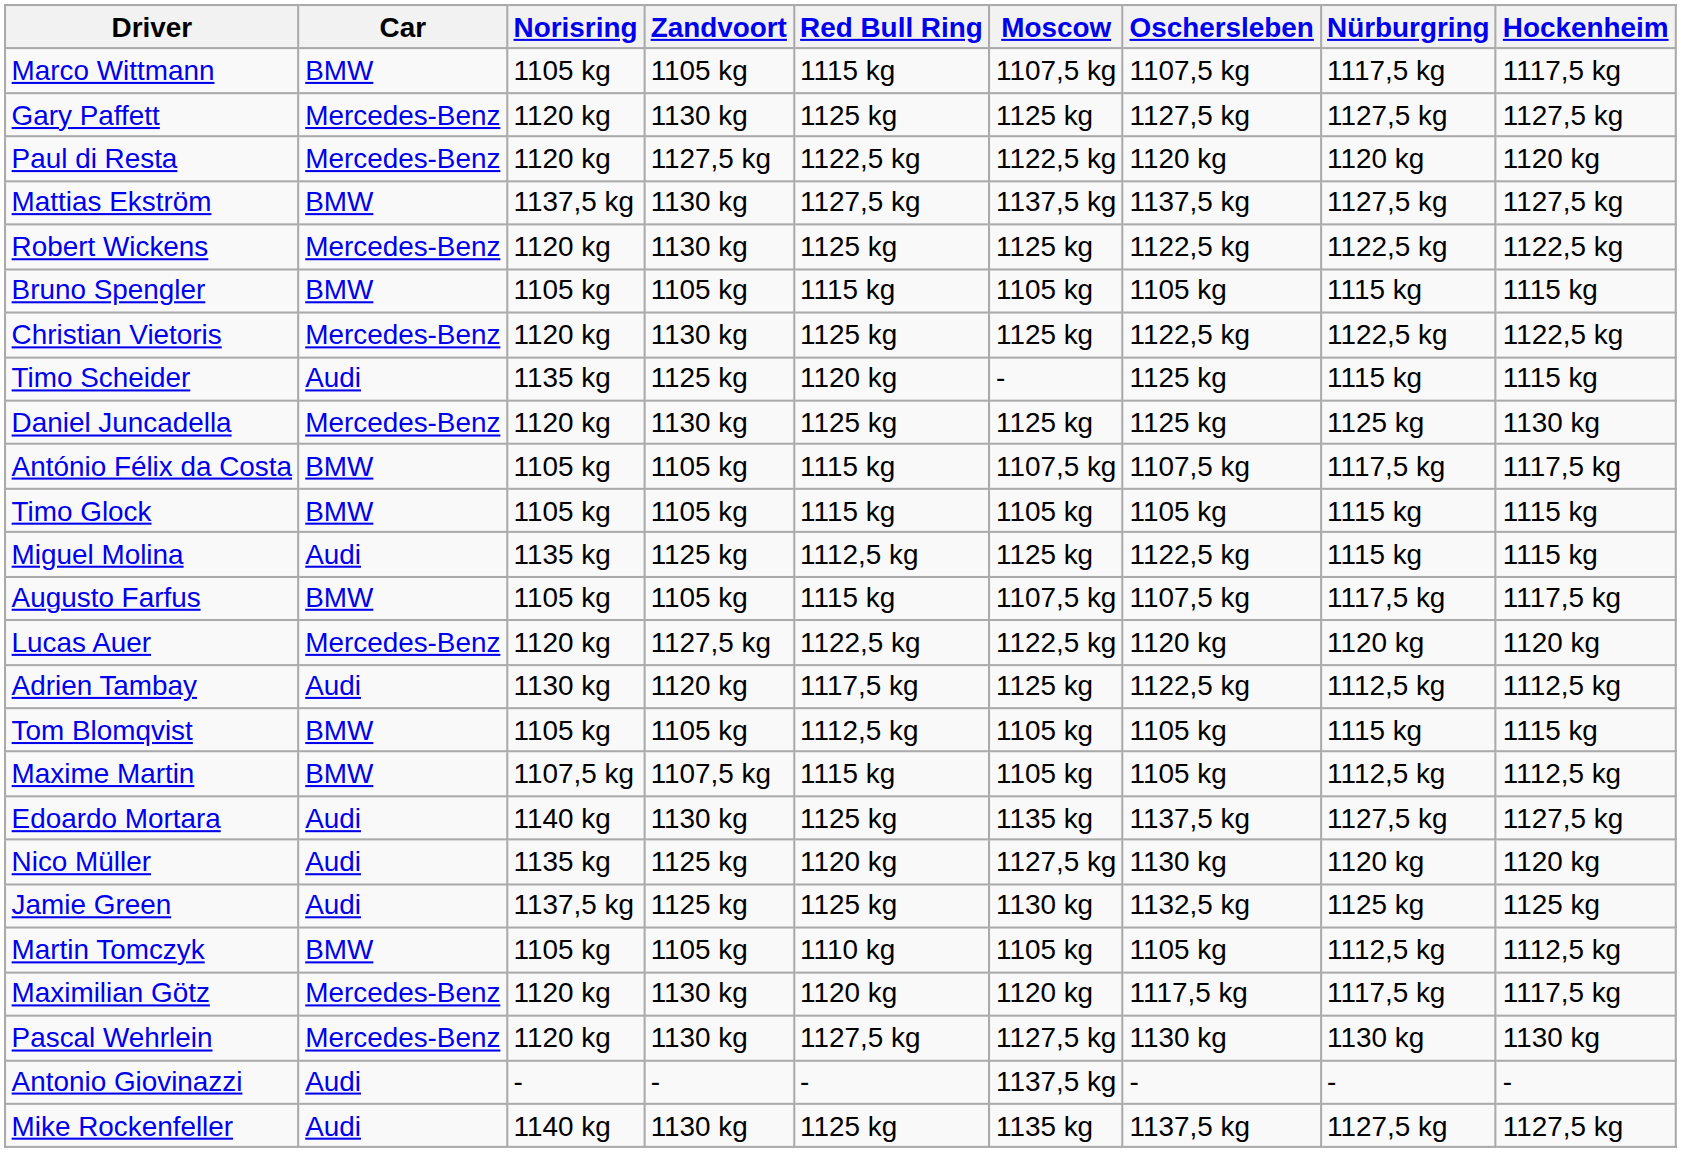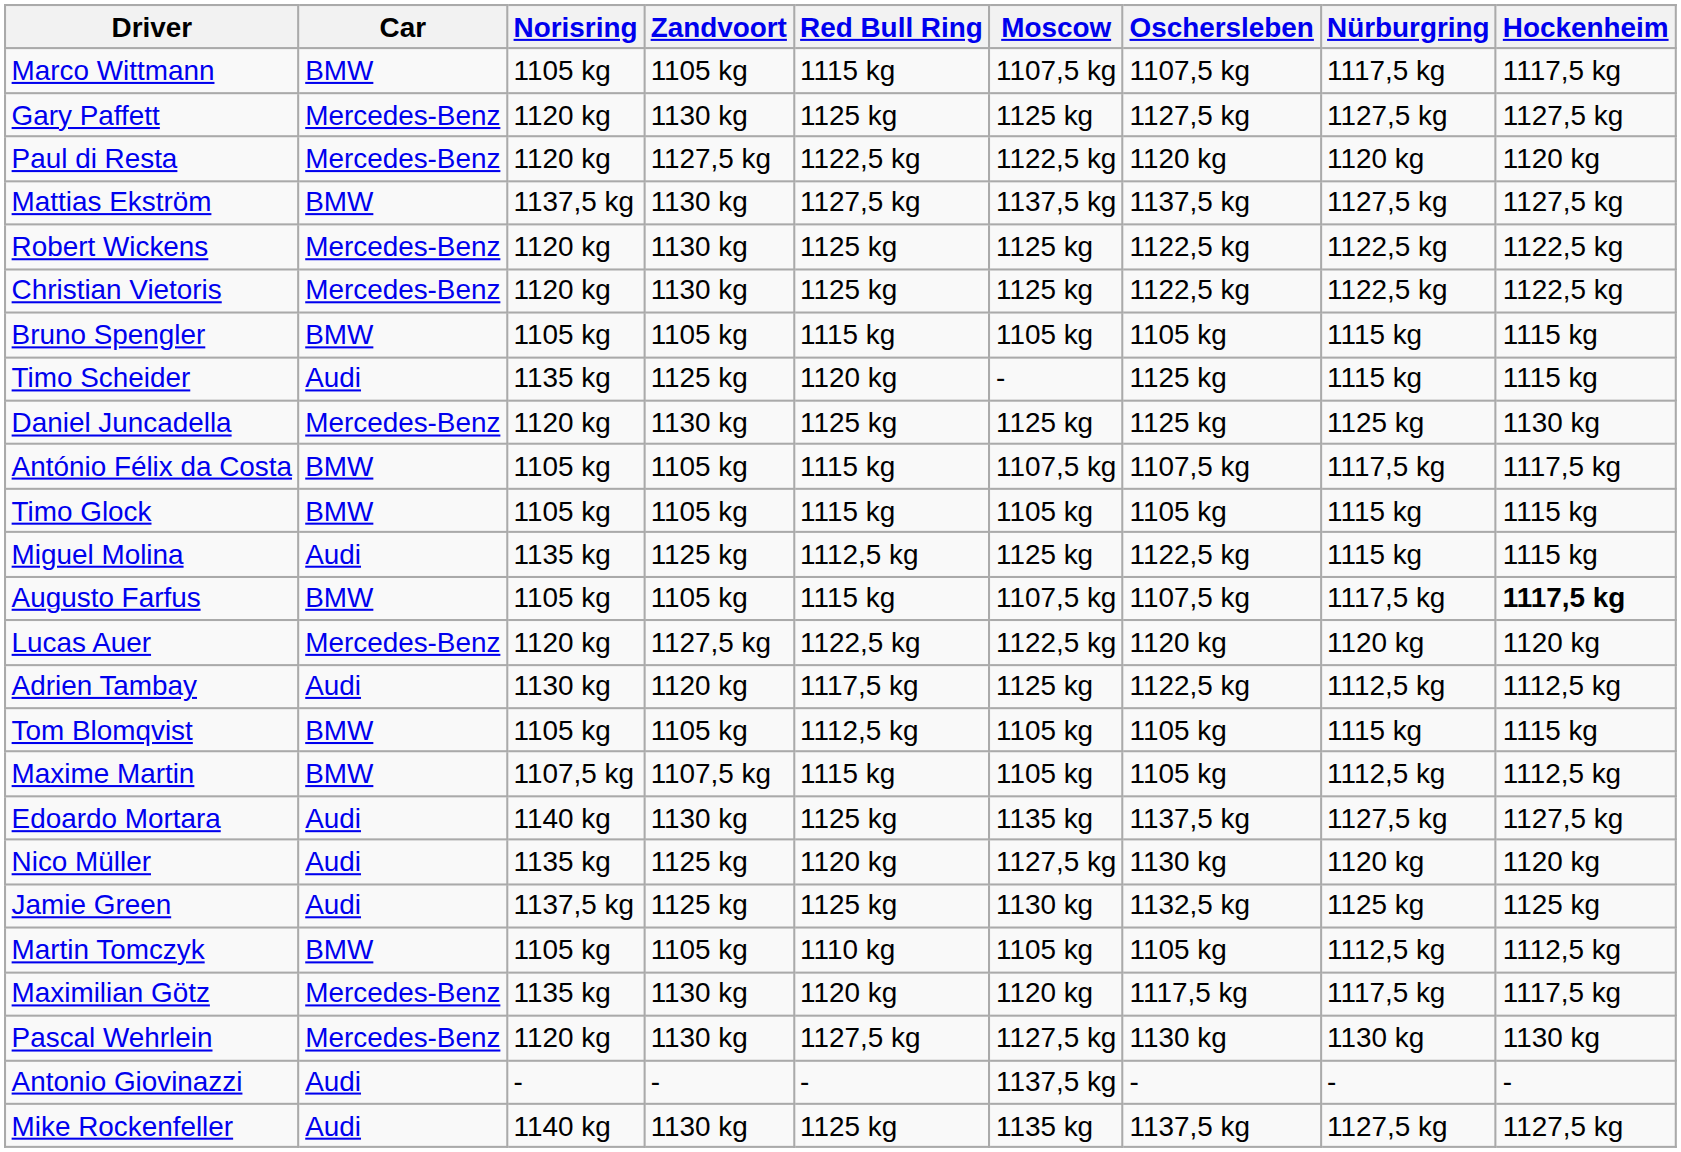rows swapped: Bruno Spengler <-> Christian Vietoris
Augusto Farfus | Hockenheim: normal -> bold
Maximilian Götz | Norisring: 1120 kg -> 1135 kg
